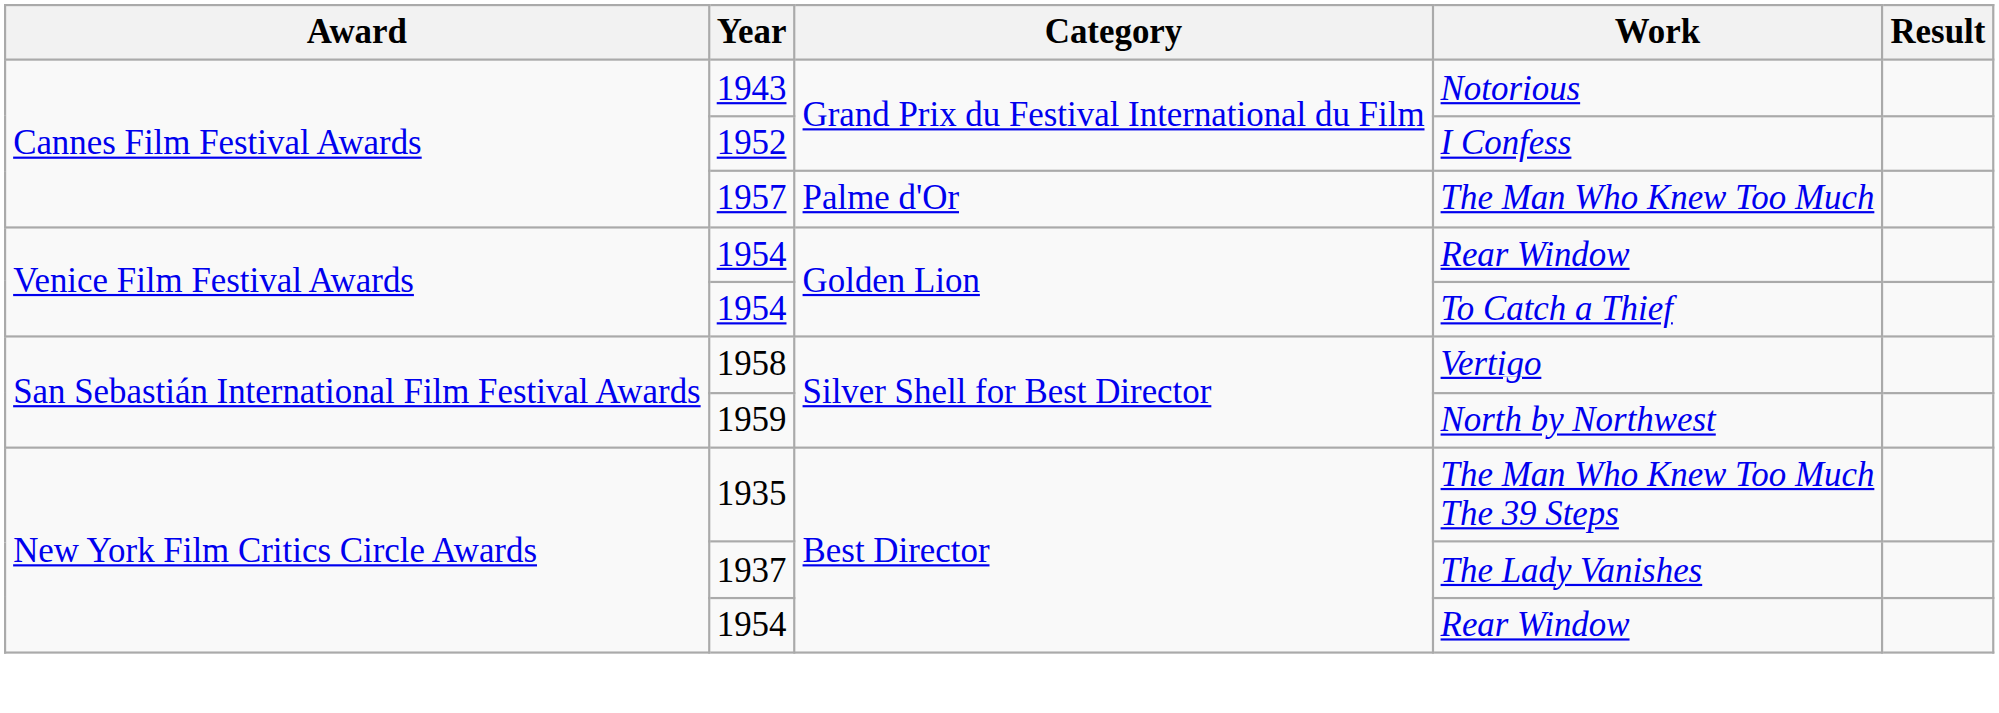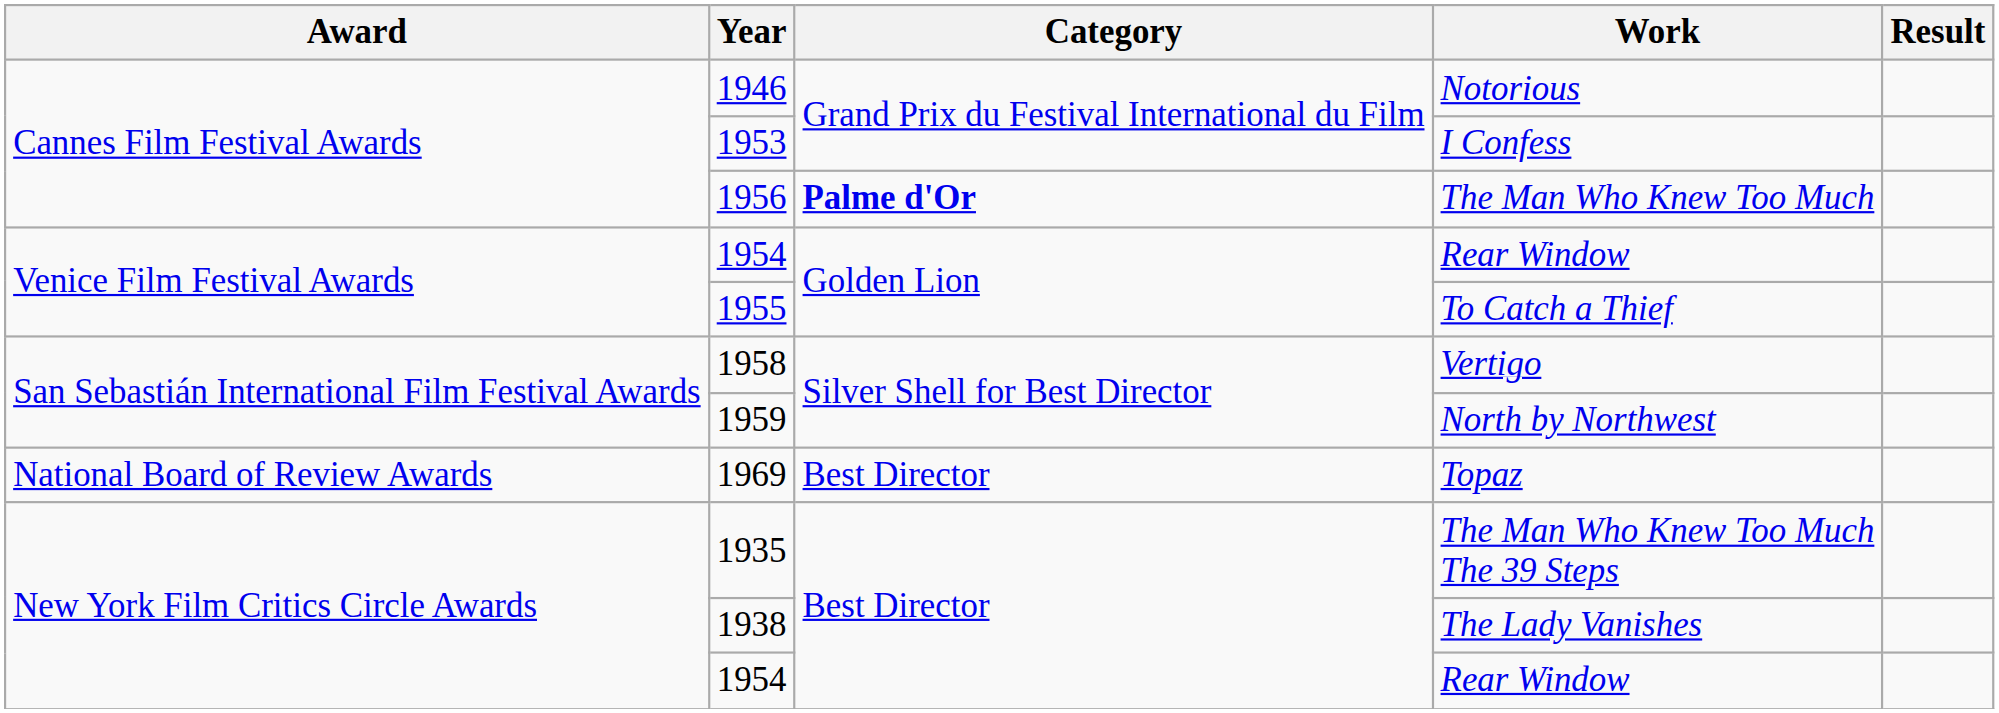Notorious | Year: 1943 -> 1946
I Confess | Year: 1952 -> 1953
The Man Who Knew Too Much | Year: 1957 -> 1956
The Man Who Knew Too Much | Category: normal -> bold
To Catch a Thief | Year: 1954 -> 1955
+ row: National Board of Review Awards | 1969 | Best Director | Topaz
The Lady Vanishes | Year: 1937 -> 1938
